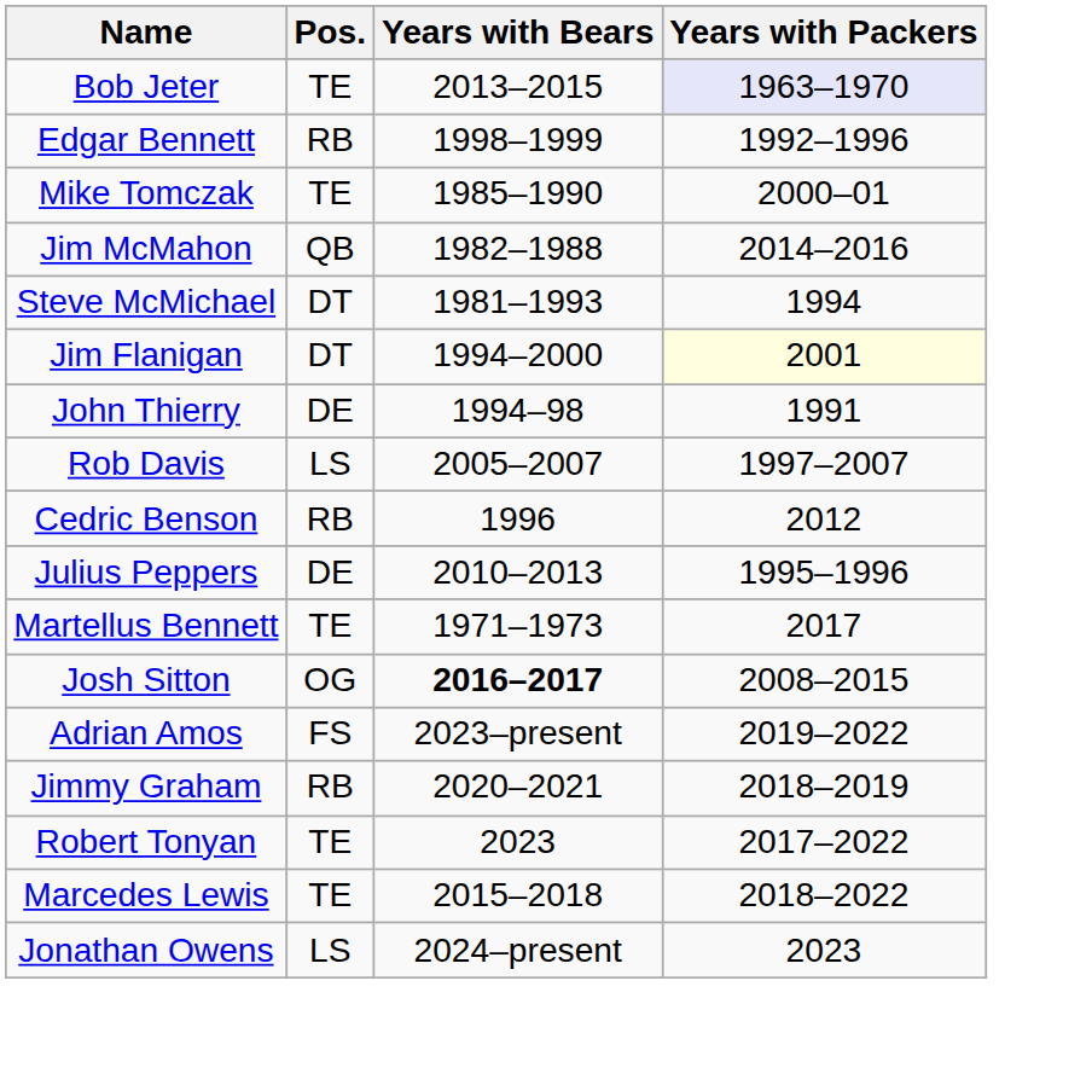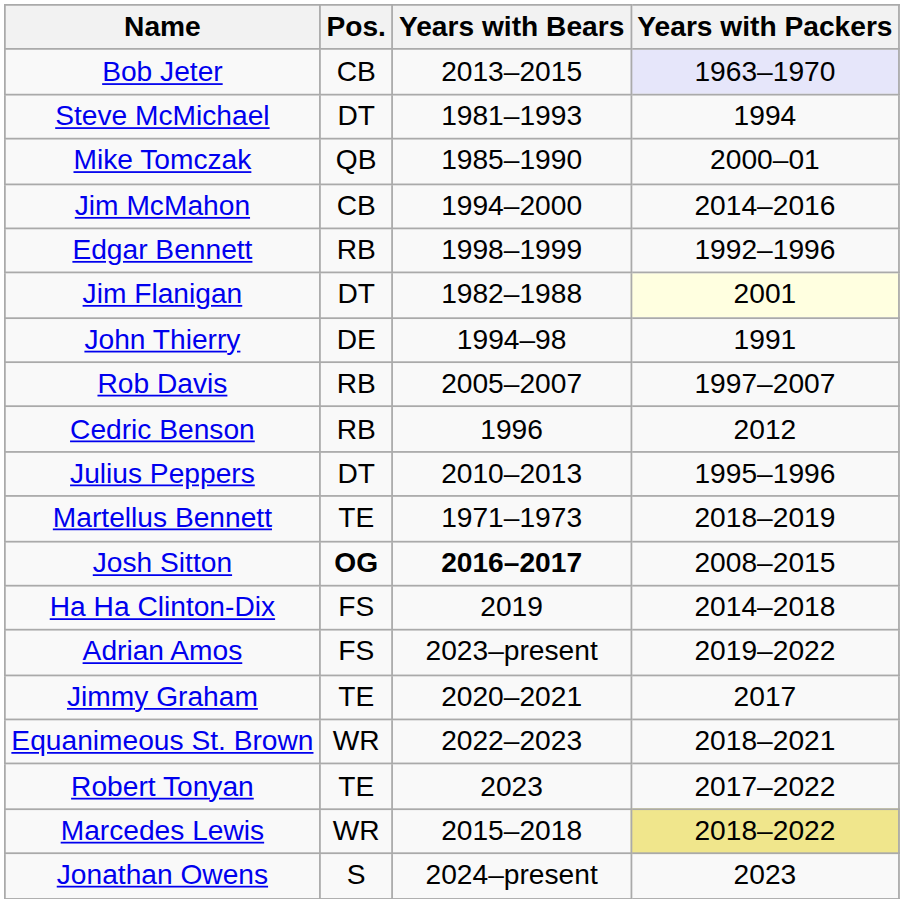Bob Jeter | Pos.: TE -> CB
rows swapped: Steve McMichael <-> Edgar Bennett
Mike Tomczak | Pos.: TE -> QB
Jim McMahon | Pos.: QB -> CB
Jim McMahon | Years with Bears: 1982–1988 -> 1994–2000
Jim Flanigan | Years with Bears: 1994–2000 -> 1982–1988
Rob Davis | Pos.: LS -> RB
Julius Peppers | Pos.: DE -> DT
Martellus Bennett | Years with Packers: 2017 -> 2018–2019
Josh Sitton | Pos.: normal -> bold
+ row: Ha Ha Clinton-Dix | FS | 2019 | 2014–2018
Jimmy Graham | Pos.: RB -> TE
Jimmy Graham | Years with Packers: 2018–2019 -> 2017
+ row: Equanimeous St. Brown | WR | 2022–2023 | 2018–2021
Marcedes Lewis | Pos.: TE -> WR
Marcedes Lewis | Years with Packers: no background -> khaki background
Jonathan Owens | Pos.: LS -> S
